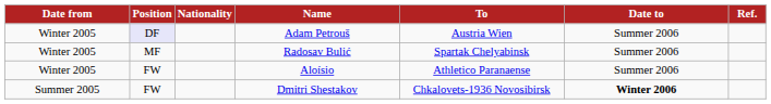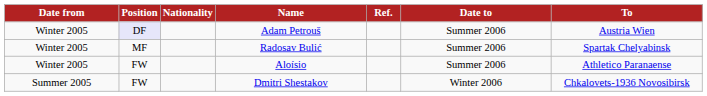columns swapped: To <-> Ref.
Dmitri Shestakov | Date to: bold -> normal
